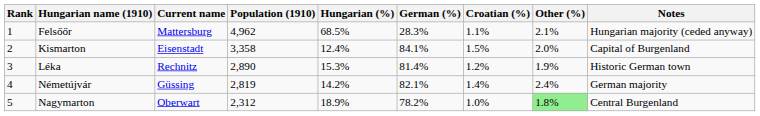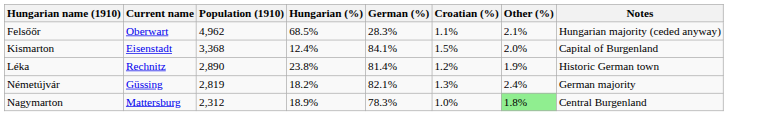- column: Rank | 1 | 2 | 3 | 4 | 5
Felsőőr | Current name: Mattersburg -> Oberwart
Kismarton | Population (1910): 3,358 -> 3,368
Léka | Hungarian (%): 15.3% -> 23.8%
Németújvár | Hungarian (%): 14.2% -> 18.2%
Németújvár | Croatian (%): 1.4% -> 1.3%
Nagymarton | Current name: Oberwart -> Mattersburg
Nagymarton | German (%): 78.2% -> 78.3%
